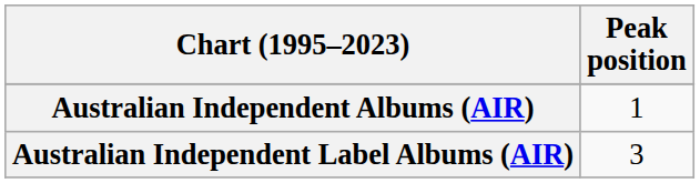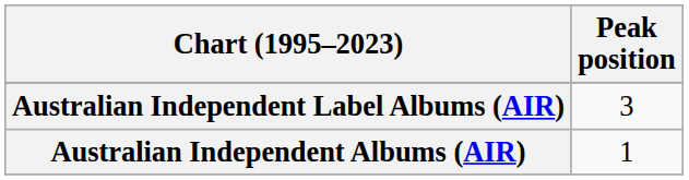rows swapped: Australian Independent Albums (AIR) <-> Australian Independent Label Albums (AIR)
